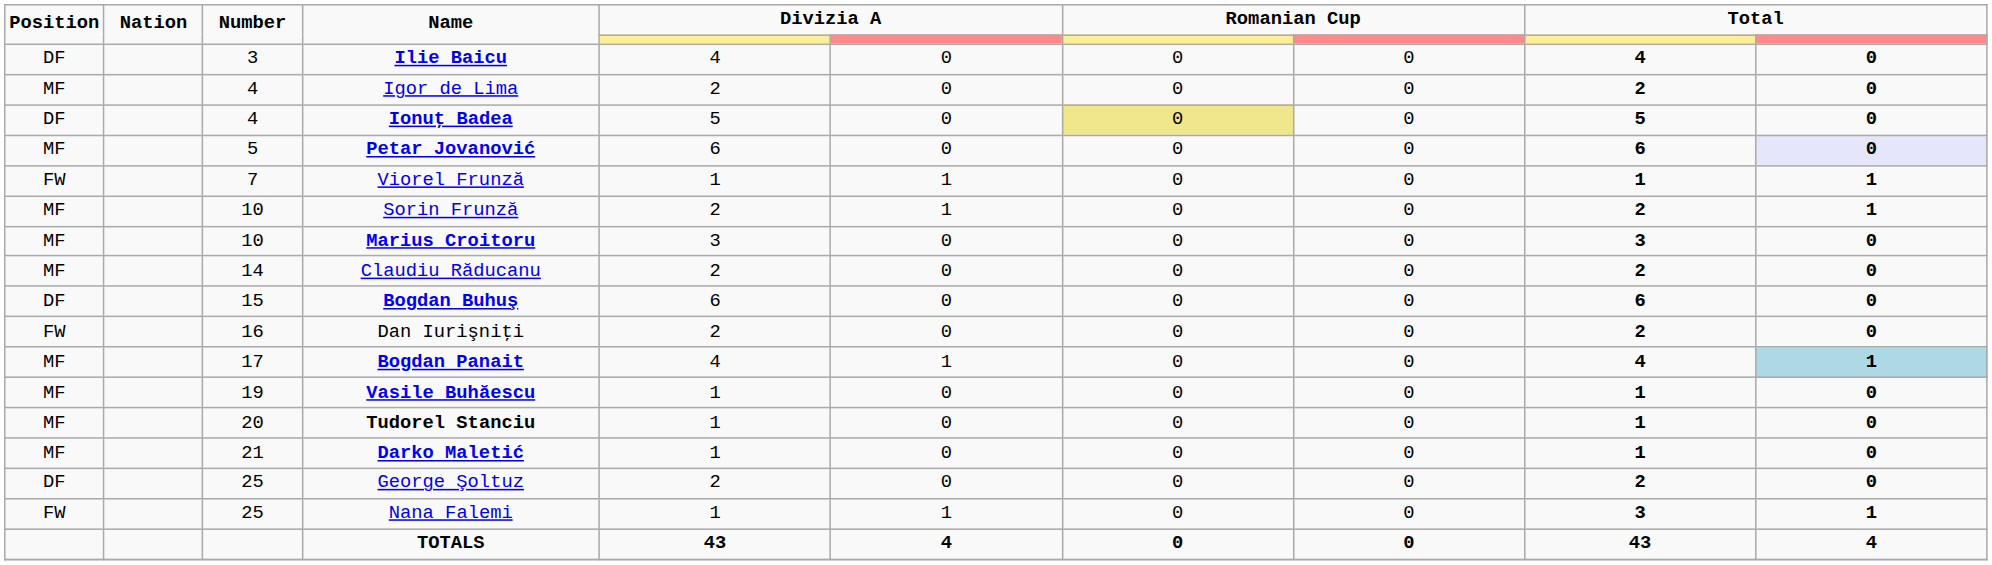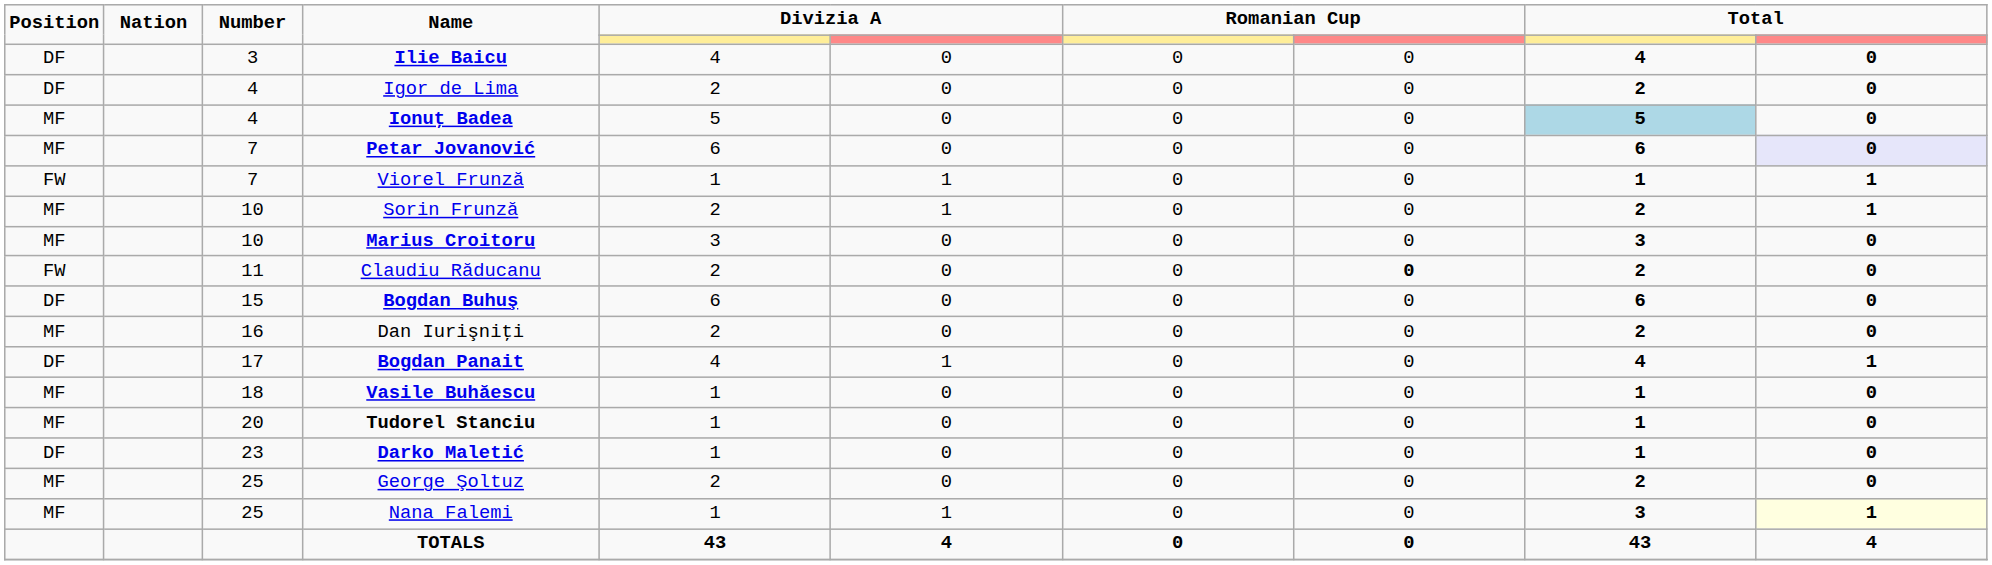Igor de Lima | Position: MF -> DF
Ionuţ Badea | Position: DF -> MF
Ionuţ Badea | column 7: khaki background -> no background
Ionuţ Badea | column 9: no background -> lightblue background
Petar Jovanović | Number: 5 -> 7
Claudiu Răducanu | Position: MF -> FW
Claudiu Răducanu | Number: 14 -> 11
Claudiu Răducanu | column 8: normal -> bold
Dan Iurişniţi | Position: FW -> MF
Bogdan Panait | Position: MF -> DF
Bogdan Panait | column 10: lightblue background -> no background
Vasile Buhăescu | Number: 19 -> 18
Darko Maletić | Position: MF -> DF
Darko Maletić | Number: 21 -> 23
George Şoltuz | Position: DF -> MF
Nana Falemi | Position: FW -> MF
Nana Falemi | column 10: no background -> lightyellow background
